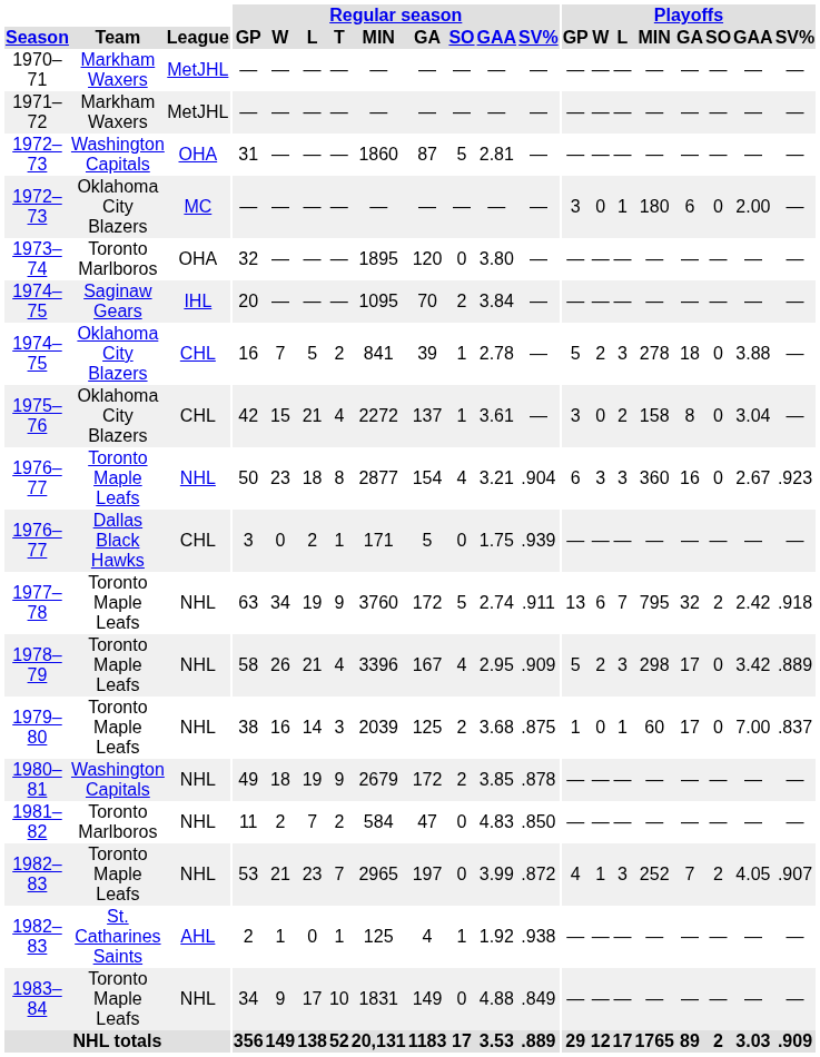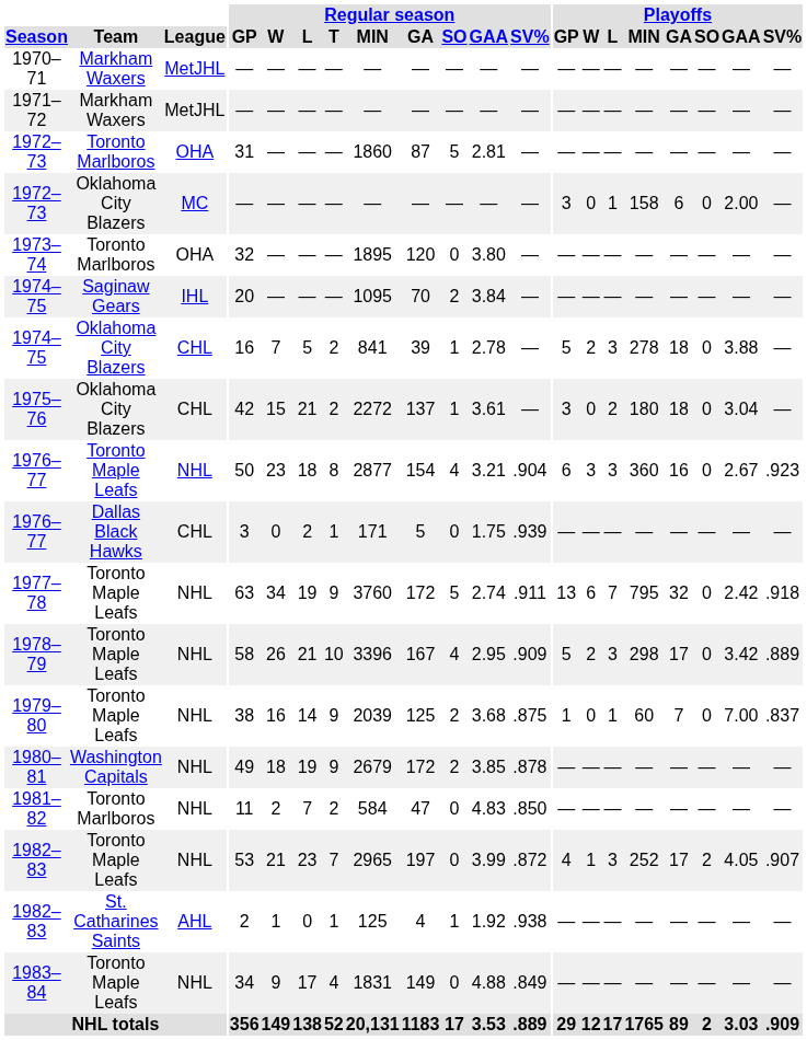1972–73 / OHA | Team: Washington Capitals -> Toronto Marlboros
1972–73 / MC | Playoffs / MIN: 180 -> 158
1975–76 | Regular season / T: 4 -> 2
1975–76 | Playoffs / MIN: 158 -> 180
1975–76 | Playoffs / GA: 8 -> 18
1977–78 | Playoffs / SO: 2 -> 0
1978–79 | Regular season / T: 4 -> 10
1979–80 | Regular season / T: 3 -> 9
1979–80 | Playoffs / GA: 17 -> 7
1982–83 / NHL | Playoffs / GA: 7 -> 17
1983–84 | Regular season / T: 10 -> 4
